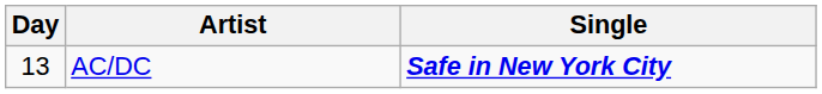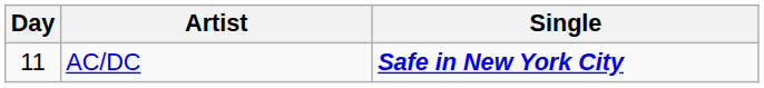AC/DC | Day: 13 -> 11
